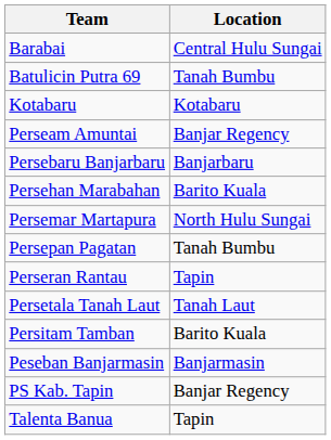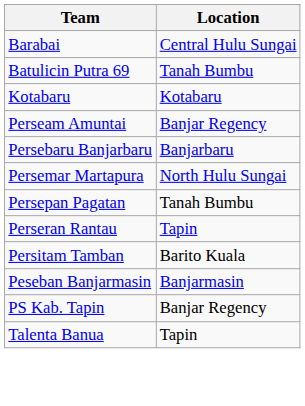- row: Persehan Marabahan | Barito Kuala
- row: Persetala Tanah Laut | Tanah Laut
